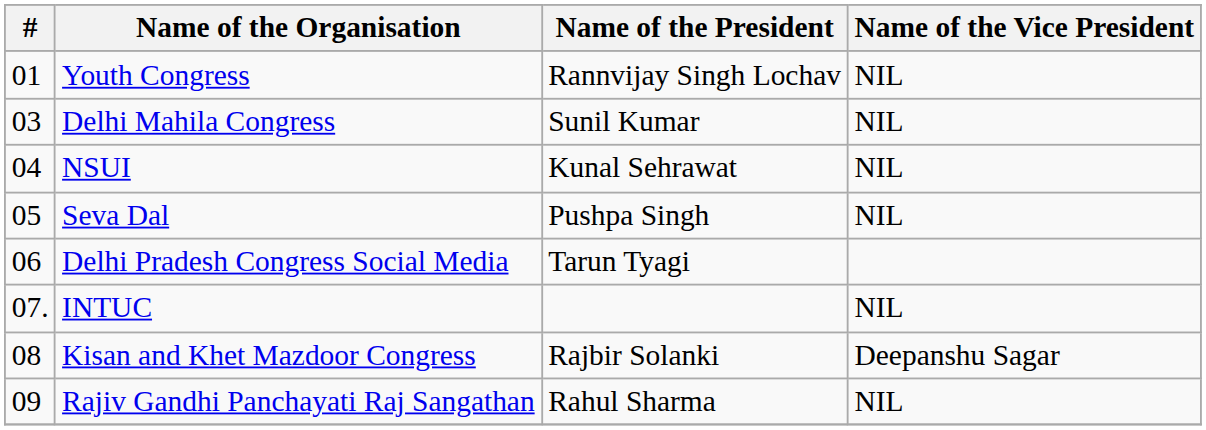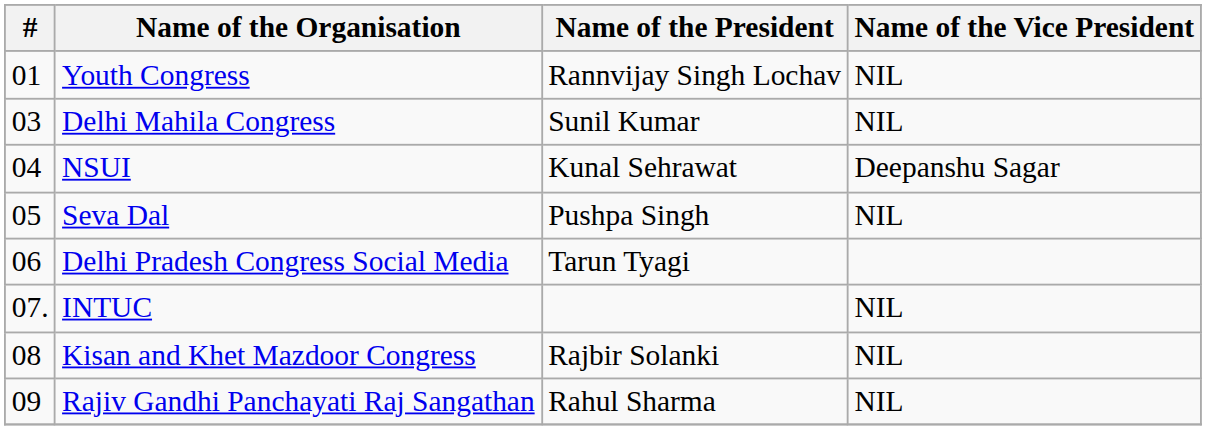NSUI | Name of the Vice President: NIL -> Deepanshu Sagar
Kisan and Khet Mazdoor Congress | Name of the Vice President: Deepanshu Sagar -> NIL
